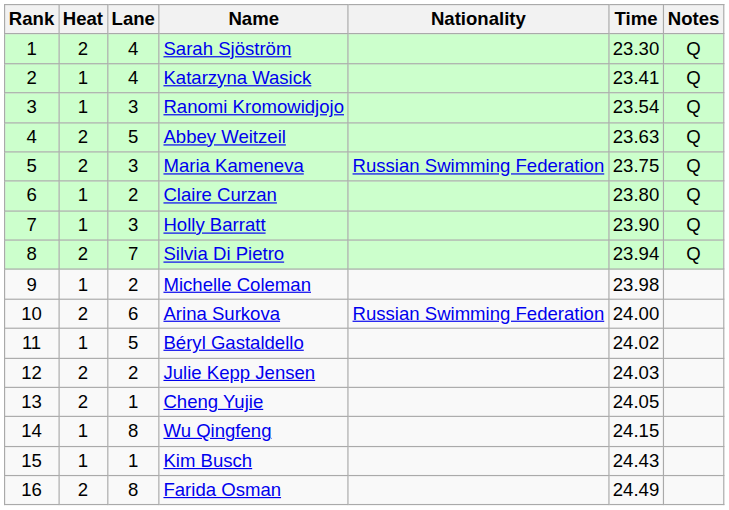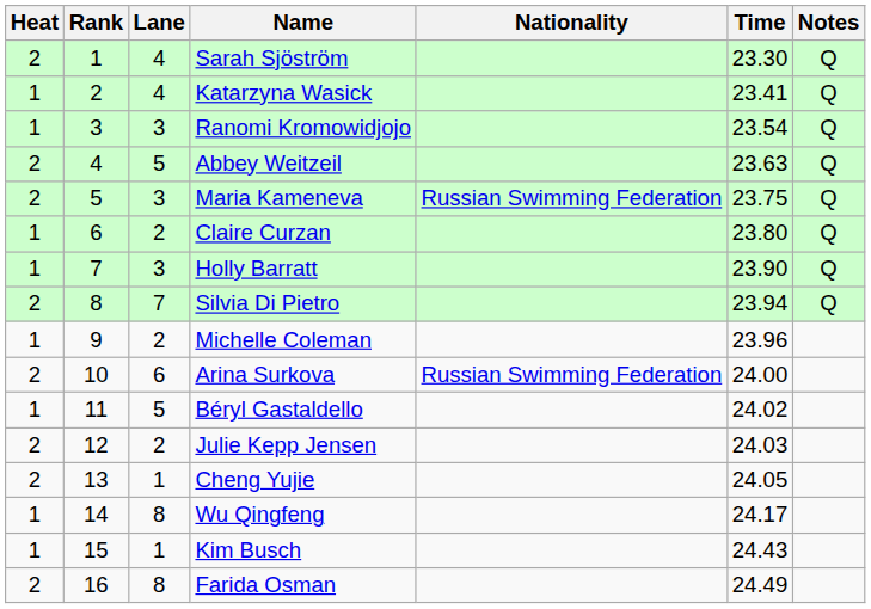columns swapped: Rank <-> Heat
Michelle Coleman | Time: 23.98 -> 23.96
Wu Qingfeng | Time: 24.15 -> 24.17
